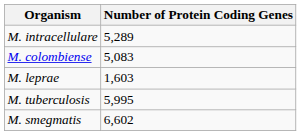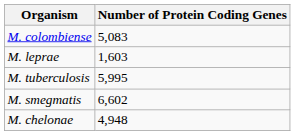- row: M. intracellulare | 5,289
+ row: M. chelonae | 4,948
